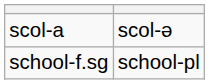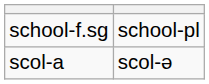rows swapped: scol-a <-> school-f.sg
